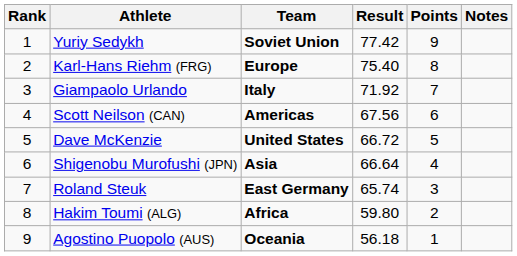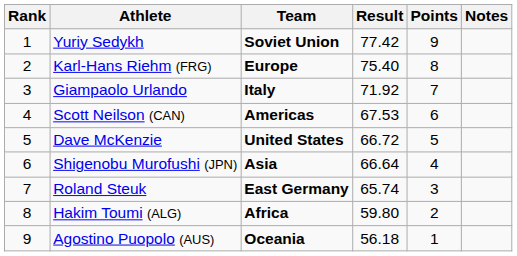Scott Neilson (CAN) | Result: 67.56 -> 67.53
